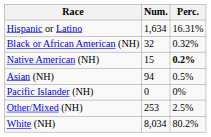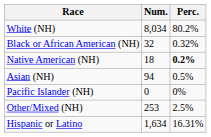rows swapped: White (NH) <-> Hispanic or Latino
Native American (NH) | Num.: 15 -> 18
